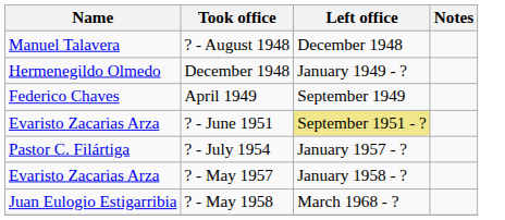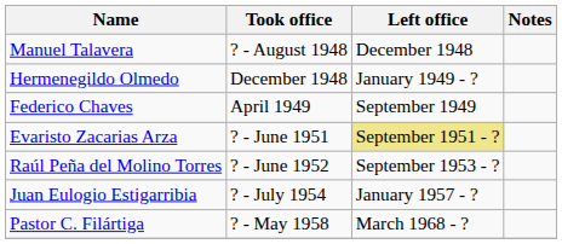+ row: Raúl Peña del Molino Torres | ? - June 1952 | September 1953 - ?
? - July 1954 | Name: Pastor C. Filártiga -> Juan Eulogio Estigarribia
- row: Evaristo Zacarias Arza | ? - May 1957 | January 1958 - ?
? - May 1958 | Name: Juan Eulogio Estigarribia -> Pastor C. Filártiga
